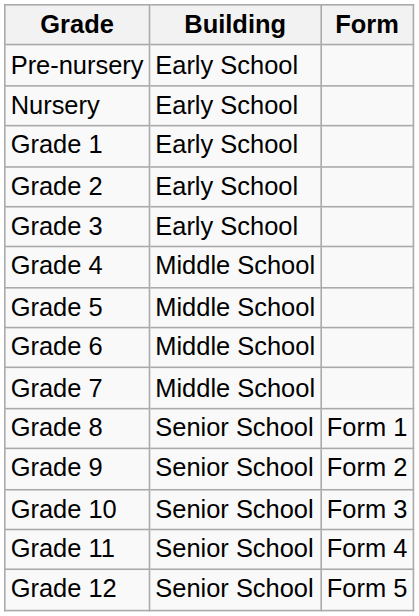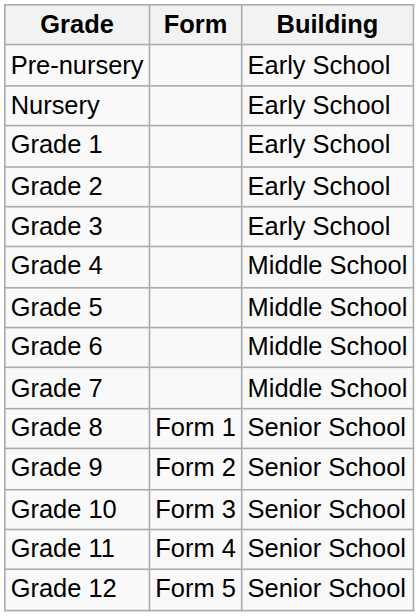columns swapped: Form <-> Building
